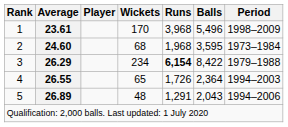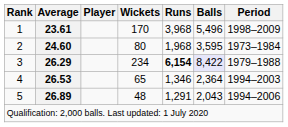2 | Wickets: 68 -> 80
3 | Balls: no background -> lavender background
4 | Average: 26.55 -> 26.53
4 | Runs: 1,726 -> 1,346
